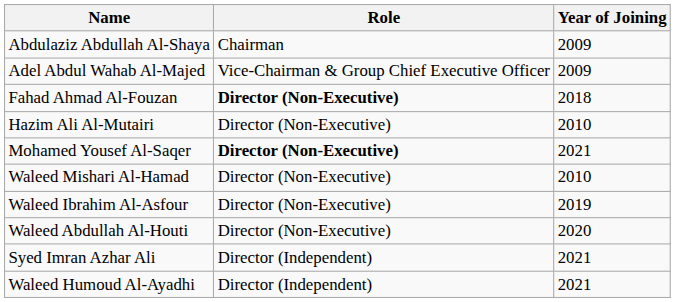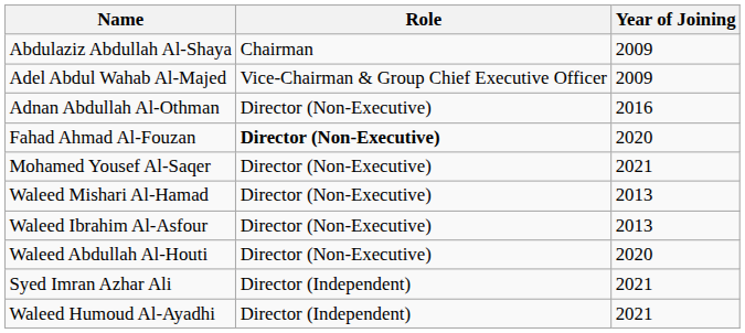+ row: Adnan Abdullah Al-Othman | Director (Non-Executive) | 2016
Fahad Ahmad Al-Fouzan | Year of Joining: 2018 -> 2020
- row: Hazim Ali Al-Mutairi | Director (Non-Executive) | 2010
Mohamed Yousef Al-Saqer | Role: bold -> normal
Waleed Mishari Al-Hamad | Year of Joining: 2010 -> 2013
Waleed Ibrahim Al-Asfour | Year of Joining: 2019 -> 2013
